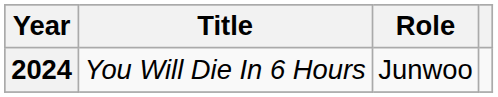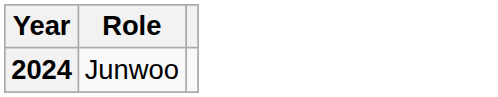- column: Title | You Will Die In 6 Hours
